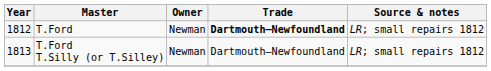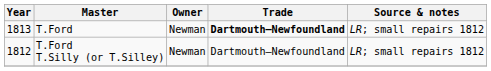T.Ford | Year: 1812 -> 1813
T.Ford T.Silly (or T.Silley) | Year: 1813 -> 1812
